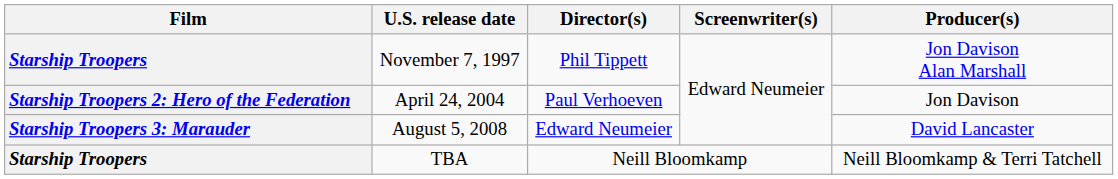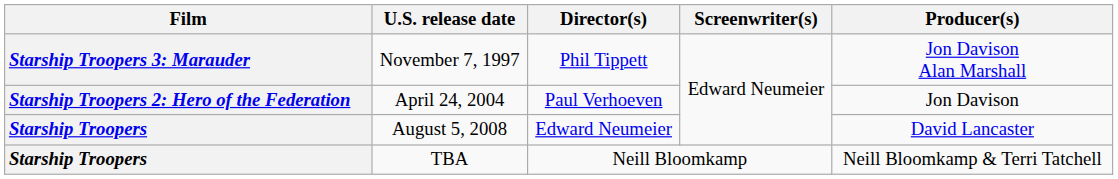November 7, 1997 | Film: Starship Troopers -> Starship Troopers 3: Marauder
August 5, 2008 | Film: Starship Troopers 3: Marauder -> Starship Troopers
